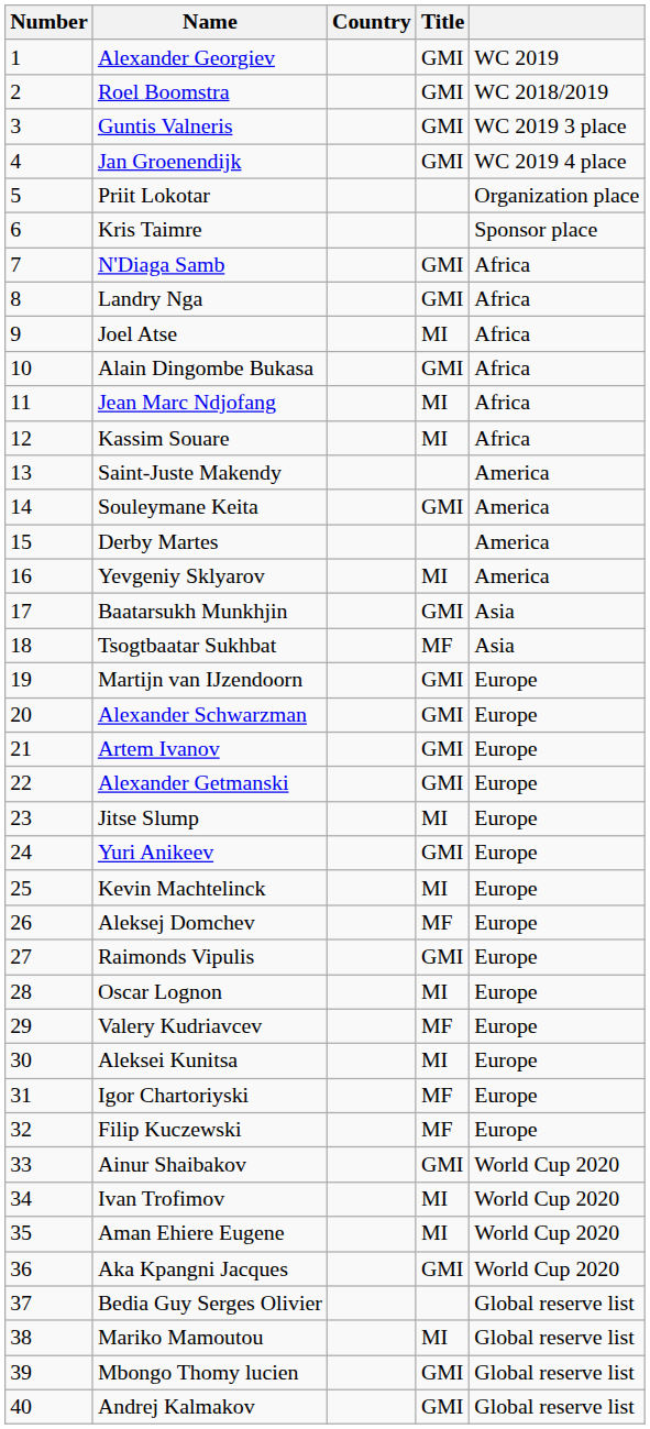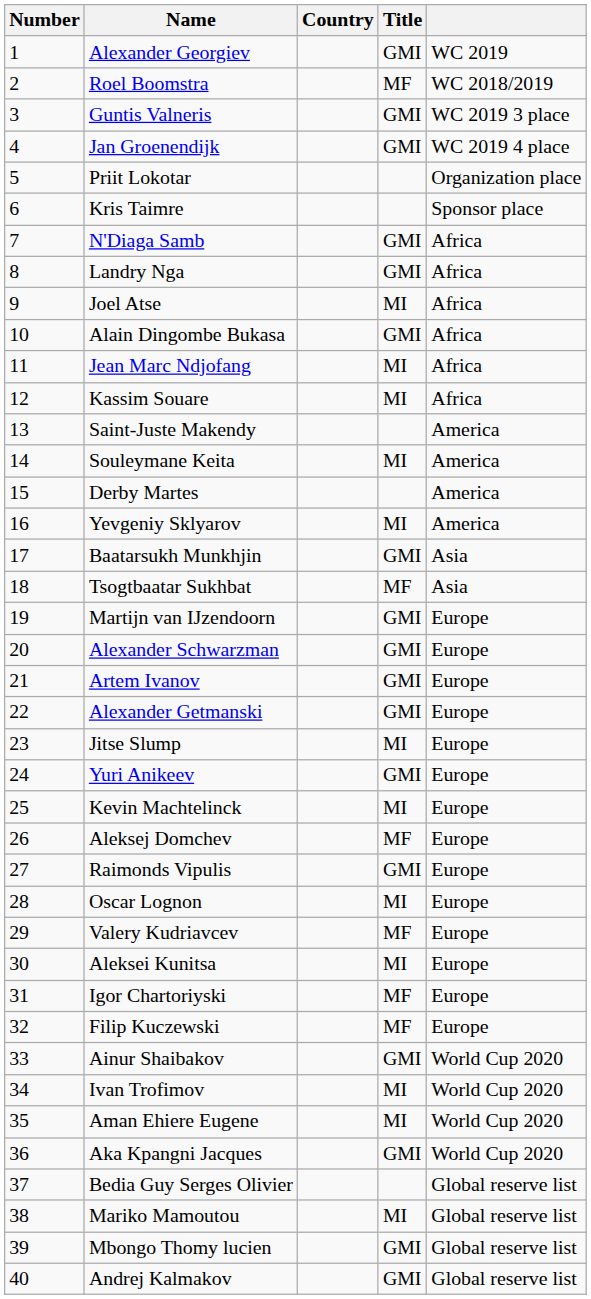Roel Boomstra | Title: GMI -> MF
Souleymane Keita | Title: GMI -> MI
